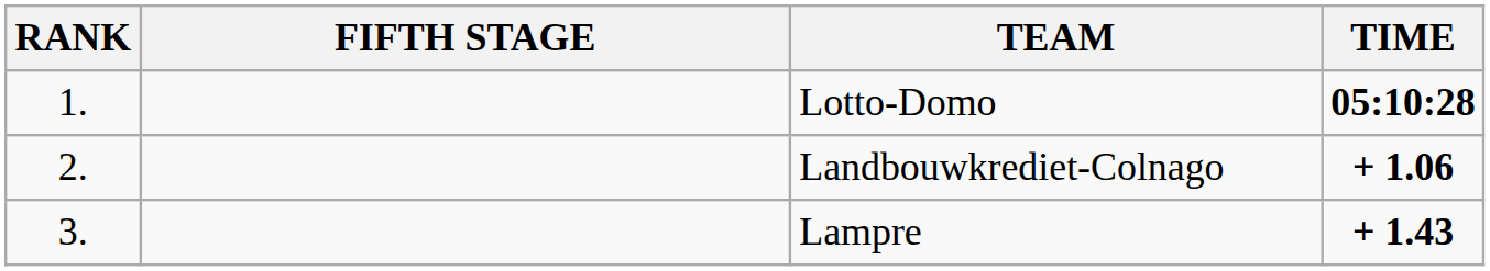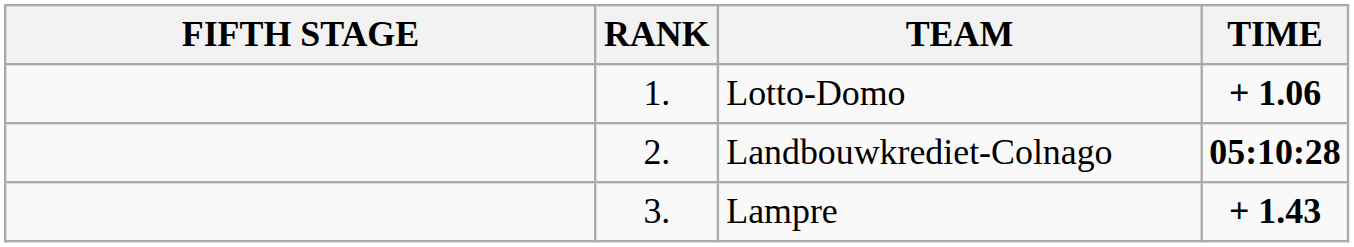columns swapped: RANK <-> FIFTH STAGE
Lotto-Domo | TIME: 05:10:28 -> + 1.06
Landbouwkrediet-Colnago | TIME: + 1.06 -> 05:10:28
